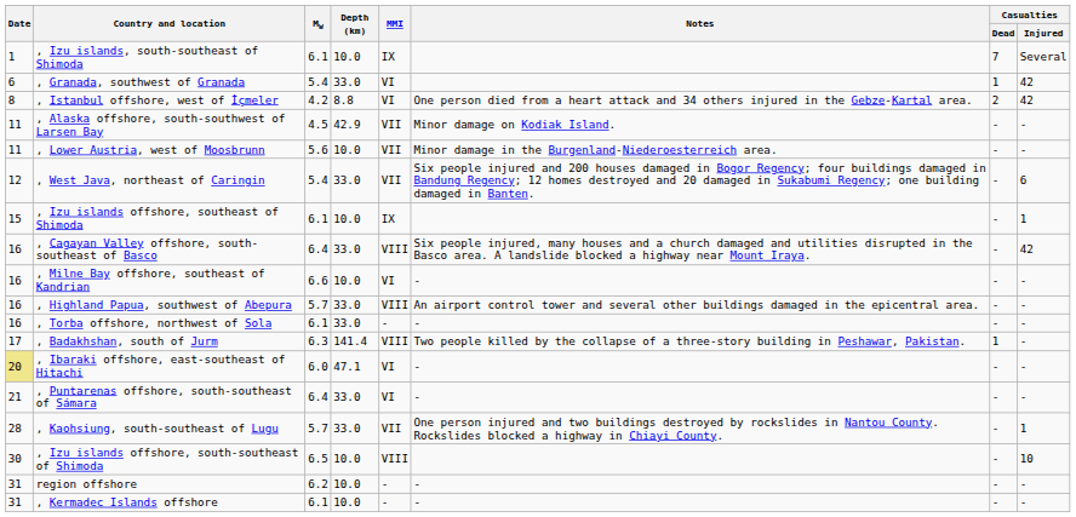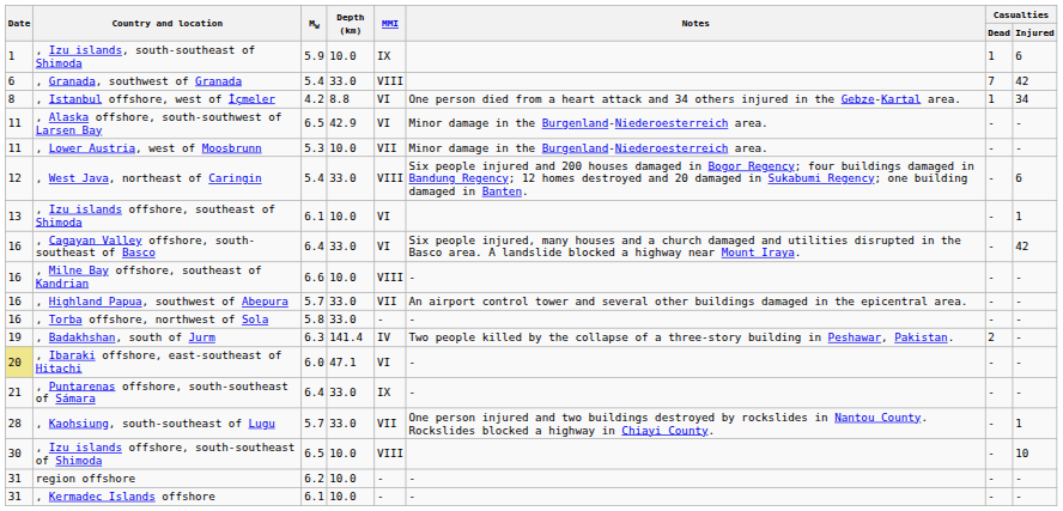, Izu islands, south-southeast of Shimoda | Mw: 6.1 -> 5.9
, Izu islands, south-southeast of Shimoda | Casualties / Dead: 7 -> 1
, Izu islands, south-southeast of Shimoda | Casualties / Injured: Several -> 6
, Granada, southwest of Granada | MMI: VI -> VIII
, Granada, southwest of Granada | Casualties / Dead: 1 -> 7
, Istanbul offshore, west of İçmeler | Casualties / Dead: 2 -> 1
, Istanbul offshore, west of İçmeler | Casualties / Injured: 42 -> 34
, Alaska offshore, south-southwest of Larsen Bay | Mw: 4.5 -> 6.5
, Alaska offshore, south-southwest of Larsen Bay | MMI: VII -> VI
, Alaska offshore, south-southwest of Larsen Bay | Notes: Minor damage on Kodiak Island. -> Minor damage in the Burgenland-Niederoesterreich area.
, Lower Austria, west of Moosbrunn | Mw: 5.6 -> 5.3
, West Java, northeast of Caringin | MMI: VII -> VIII
, Izu islands offshore, southeast of Shimoda | Date: 15 -> 13
, Izu islands offshore, southeast of Shimoda | MMI: IX -> VI
, Cagayan Valley offshore, south-southeast of Basco | MMI: VIII -> VI
, Milne Bay offshore, southeast of Kandrian | MMI: VI -> VIII
, Highland Papua, southwest of Abepura | MMI: VIII -> VII
, Torba offshore, northwest of Sola | Mw: 6.1 -> 5.8
, Badakhshan, south of Jurm | Date: 17 -> 19
, Badakhshan, south of Jurm | MMI: VIII -> IV
, Badakhshan, south of Jurm | Casualties / Dead: 1 -> 2
, Puntarenas offshore, south-southeast of Sámara | MMI: VI -> IX
